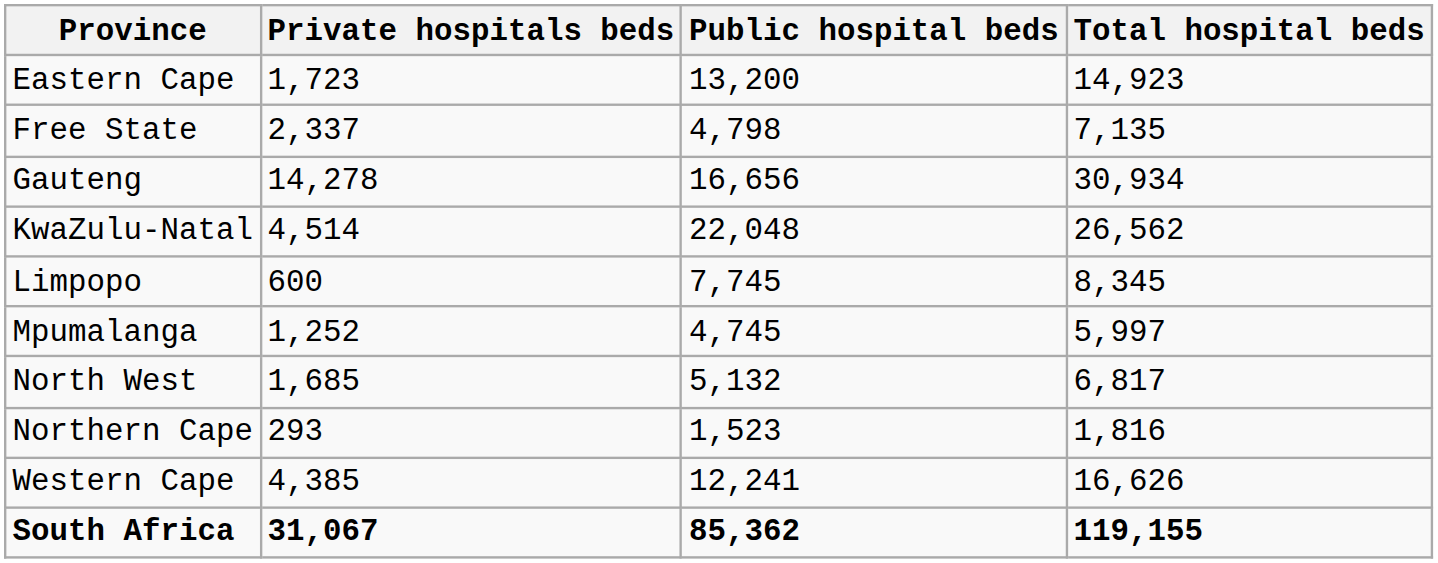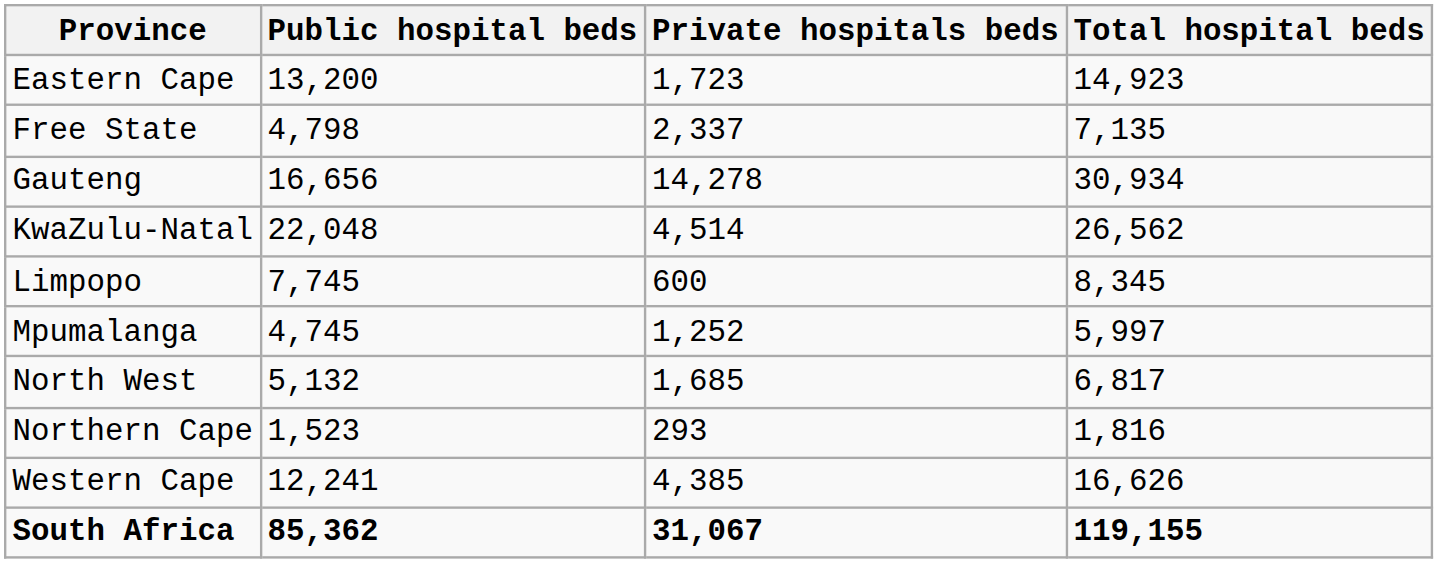columns swapped: Public hospital beds <-> Private hospitals beds
